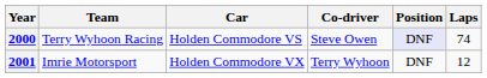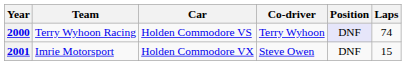2000 | Co-driver: Steve Owen -> Terry Wyhoon
2001 | Co-driver: Terry Wyhoon -> Steve Owen
2001 | Laps: 12 -> 15
